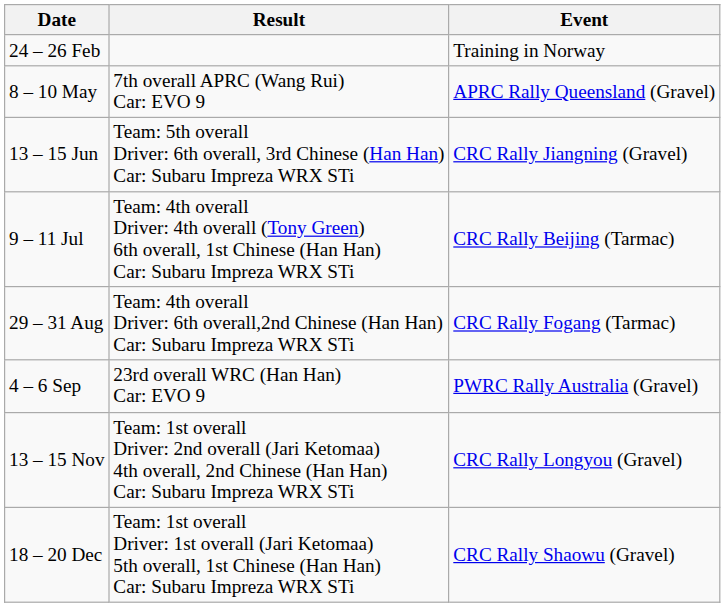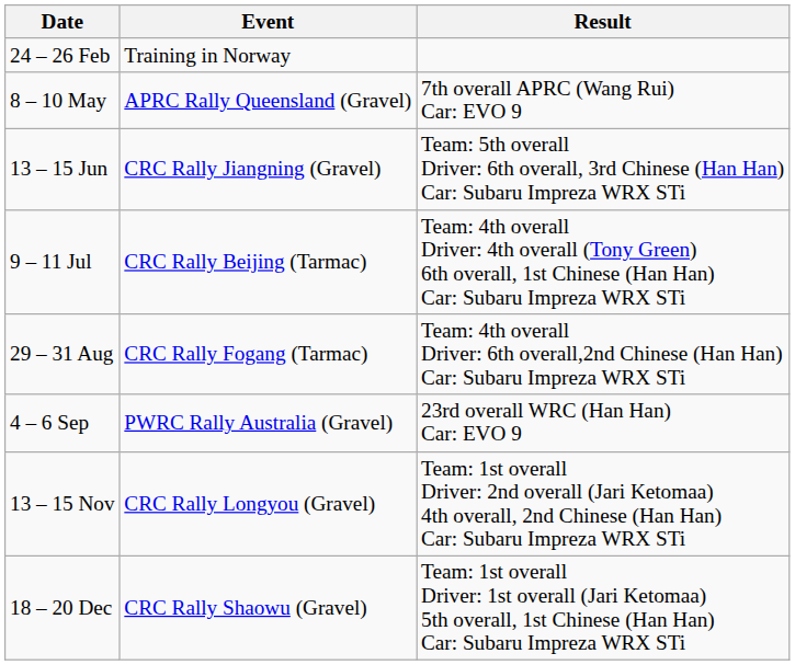columns swapped: Event <-> Result
